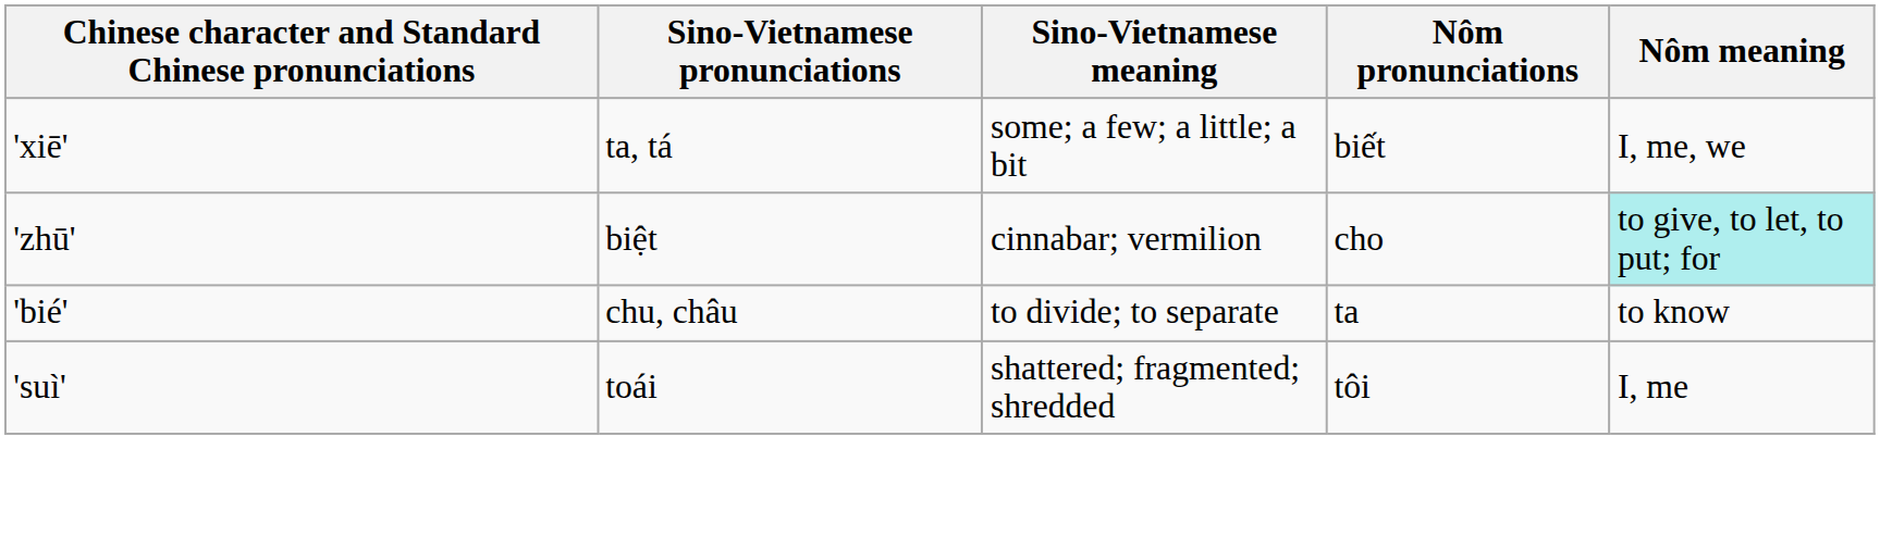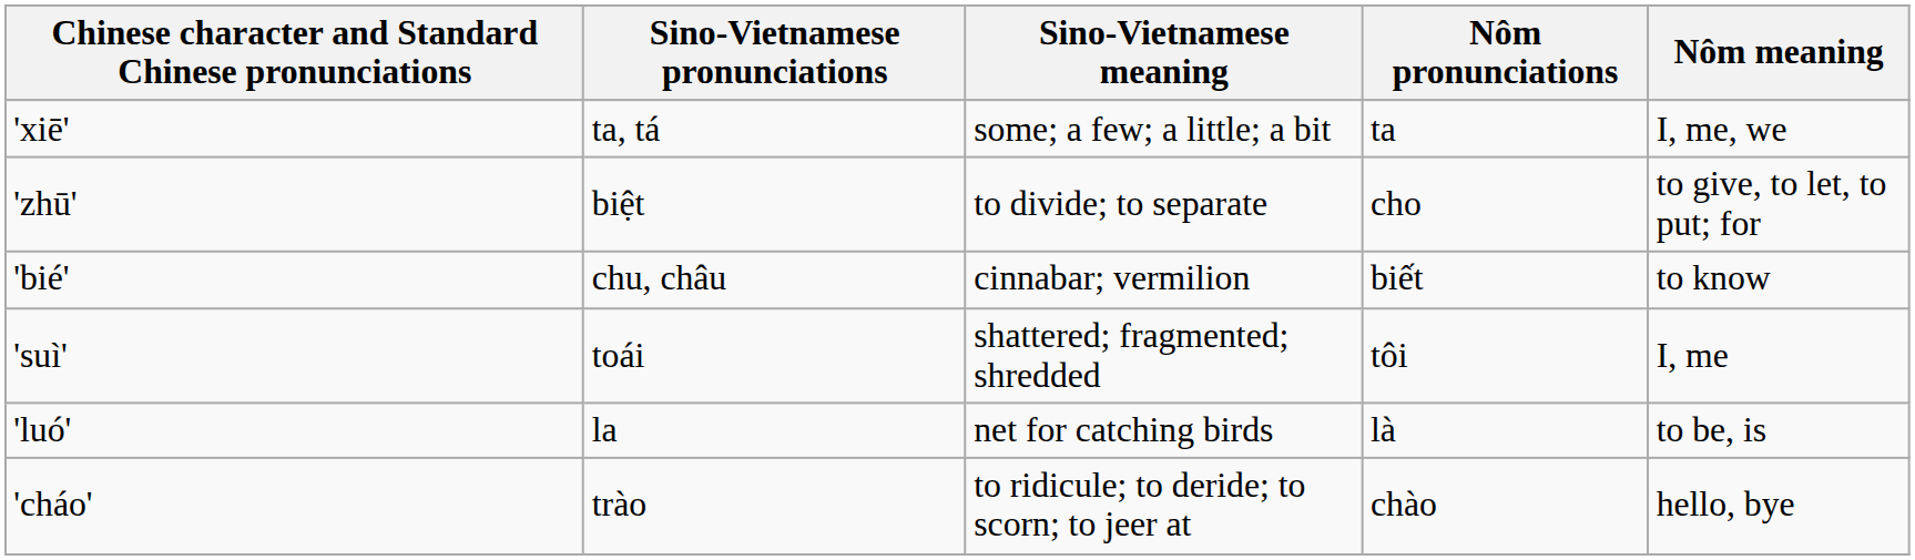'xiē' | Nôm pronunciations: biết -> ta
'zhū' | Sino-Vietnamese meaning: cinnabar; vermilion -> to divide; to separate
'zhū' | Nôm meaning: paleturquoise background -> no background
'bié' | Sino-Vietnamese meaning: to divide; to separate -> cinnabar; vermilion
'bié' | Nôm pronunciations: ta -> biết
+ row: 'luó' | la | net for catching birds | là | to be, is
+ row: 'cháo' | trào | to ridicule; to deride; to scorn; to jeer at | chào | hello, bye
